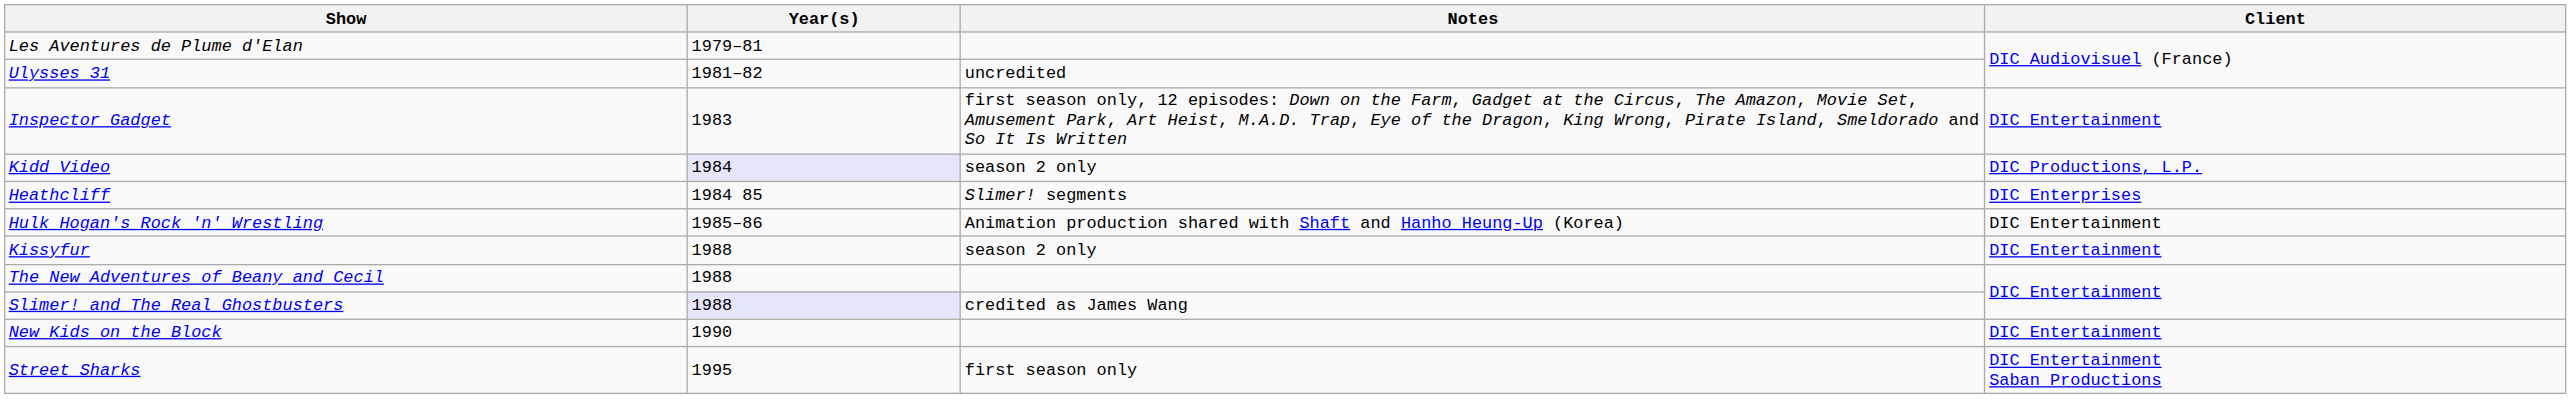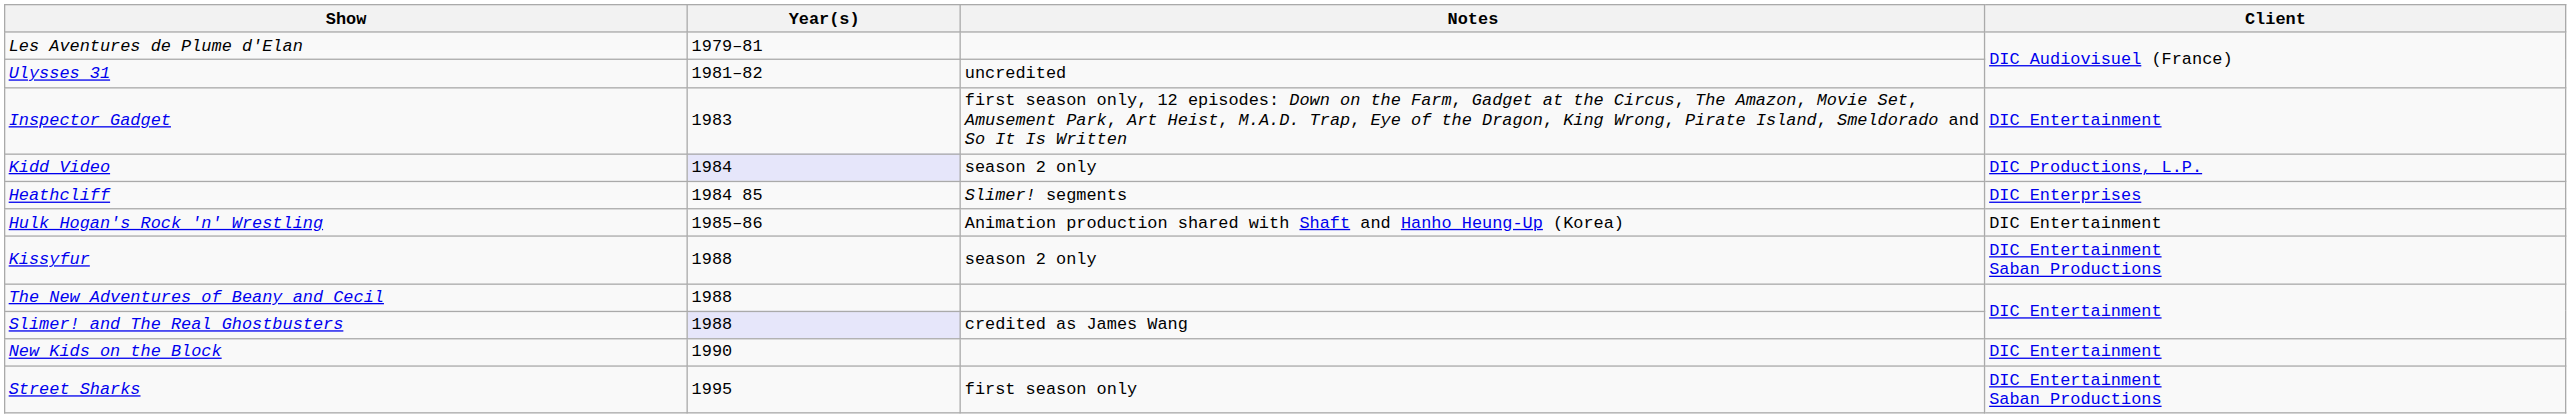Kissyfur | Client: DIC Entertainment -> DIC Entertainment Saban Productions
